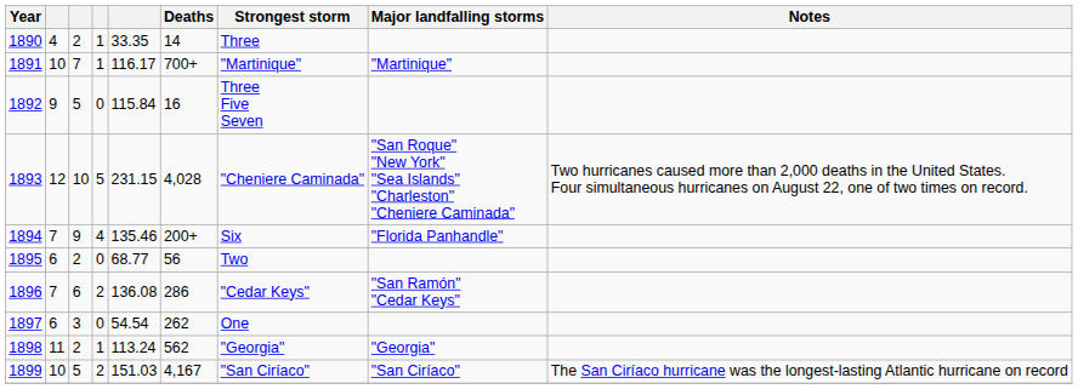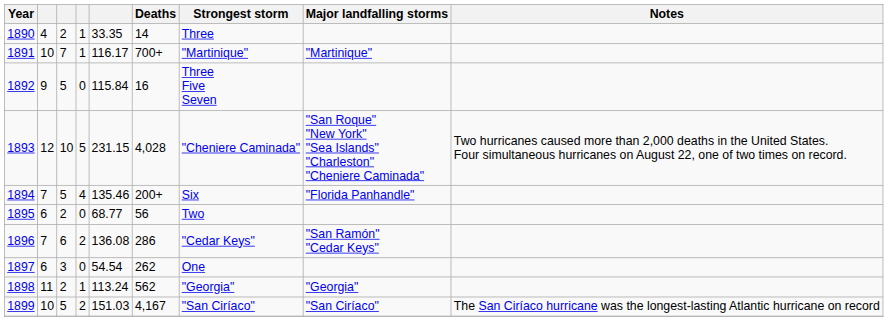1894 | column 3: 9 -> 5
